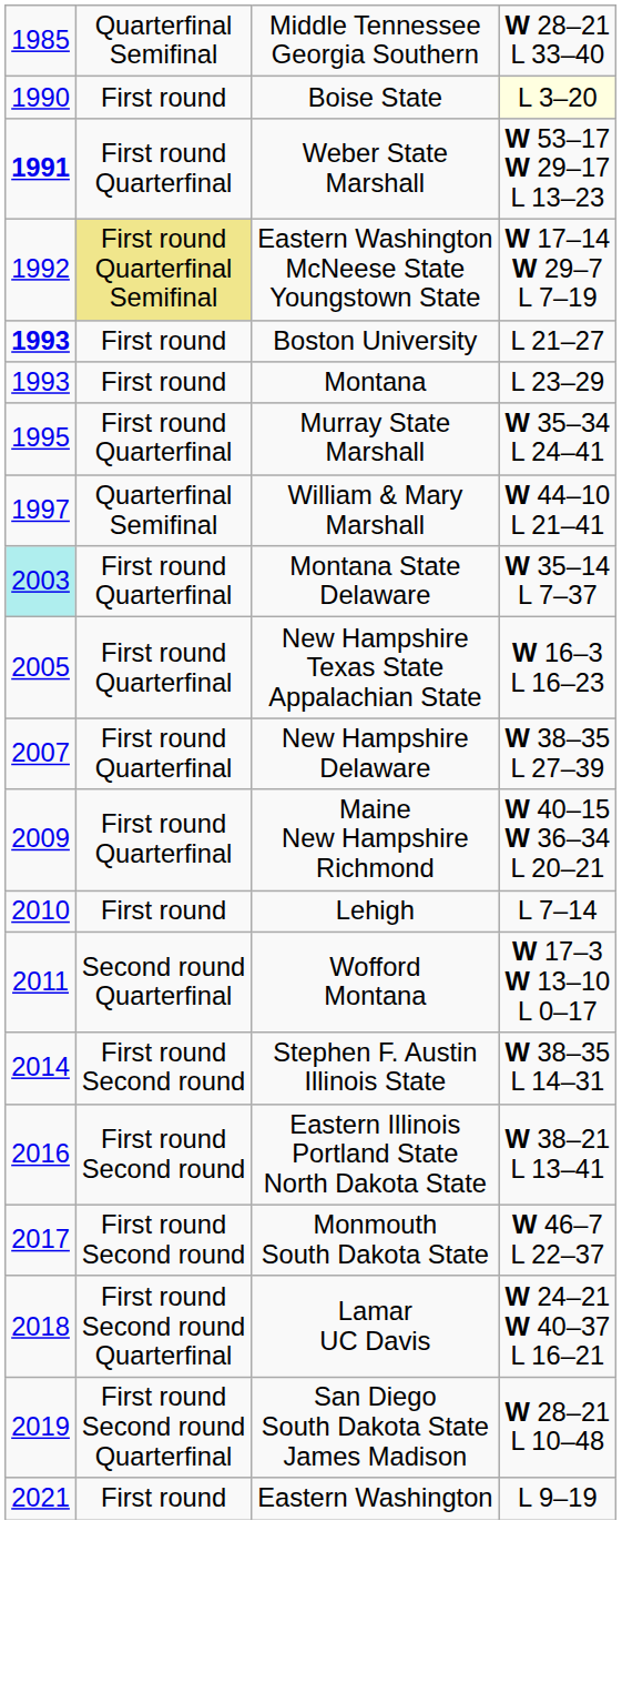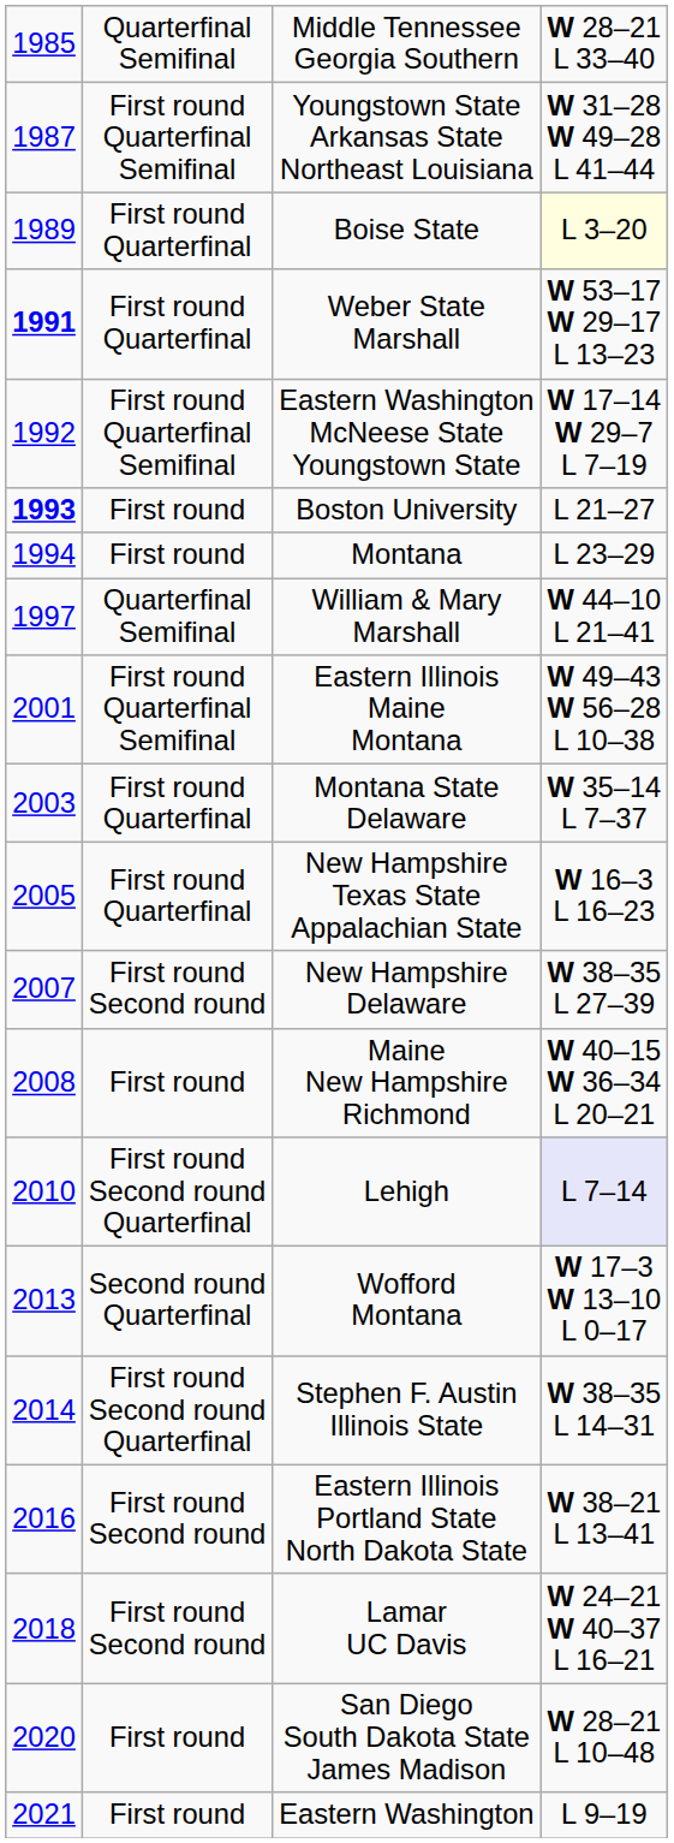+ row: 1987 | First round Quarterfinal Semifinal | Youngstown State Arkansas State Northeast Louisiana | W 31–28 W 49–28 L 41–44
Boise State | column 1: 1990 -> 1989
Boise State | column 2: First round -> First round Quarterfinal
Eastern Washington McNeese State Youngstown State | column 2: khaki background -> no background
Montana | column 1: 1993 -> 1994
- row: 1995 | First round Quarterfinal | Murray State Marshall | W 35–34 L 24–41
+ row: 2001 | First round Quarterfinal Semifinal | Eastern Illinois Maine Montana | W 49–43 W 56–28 L 10–38
Montana State Delaware | column 1: paleturquoise background -> no background
New Hampshire Delaware | column 2: First round Quarterfinal -> First round Second round
Maine New Hampshire Richmond | column 1: 2009 -> 2008
Maine New Hampshire Richmond | column 2: First round Quarterfinal -> First round
Lehigh | column 2: First round -> First round Second round Quarterfinal
Lehigh | column 4: no background -> lavender background
Wofford Montana | column 1: 2011 -> 2013
Stephen F. Austin Illinois State | column 2: First round Second round -> First round Second round Quarterfinal
- row: 2017 | First round Second round | Monmouth South Dakota State | W 46–7 L 22–37
Lamar UC Davis | column 2: First round Second round Quarterfinal -> First round Second round
San Diego South Dakota State James Madison | column 1: 2019 -> 2020
San Diego South Dakota State James Madison | column 2: First round Second round Quarterfinal -> First round
